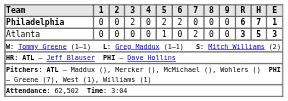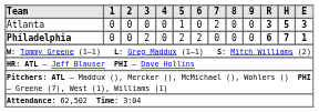rows swapped: Atlanta <-> Philadelphia
